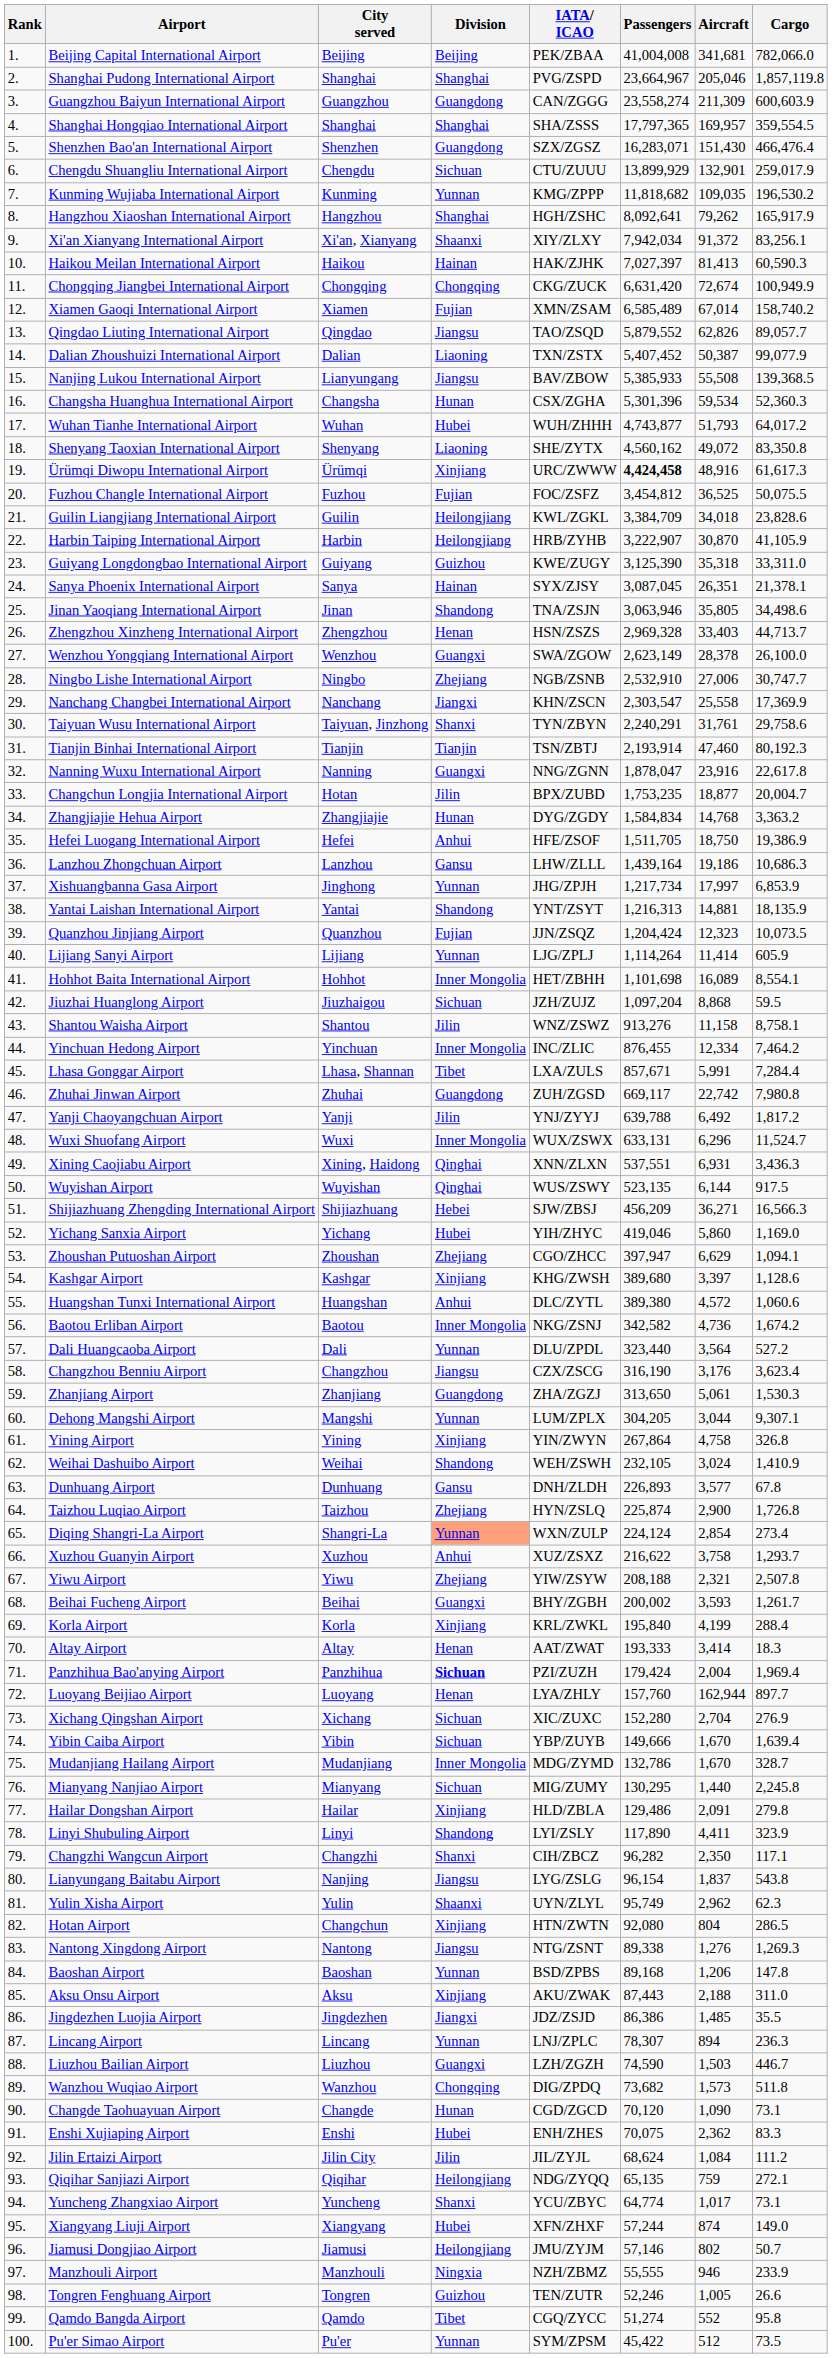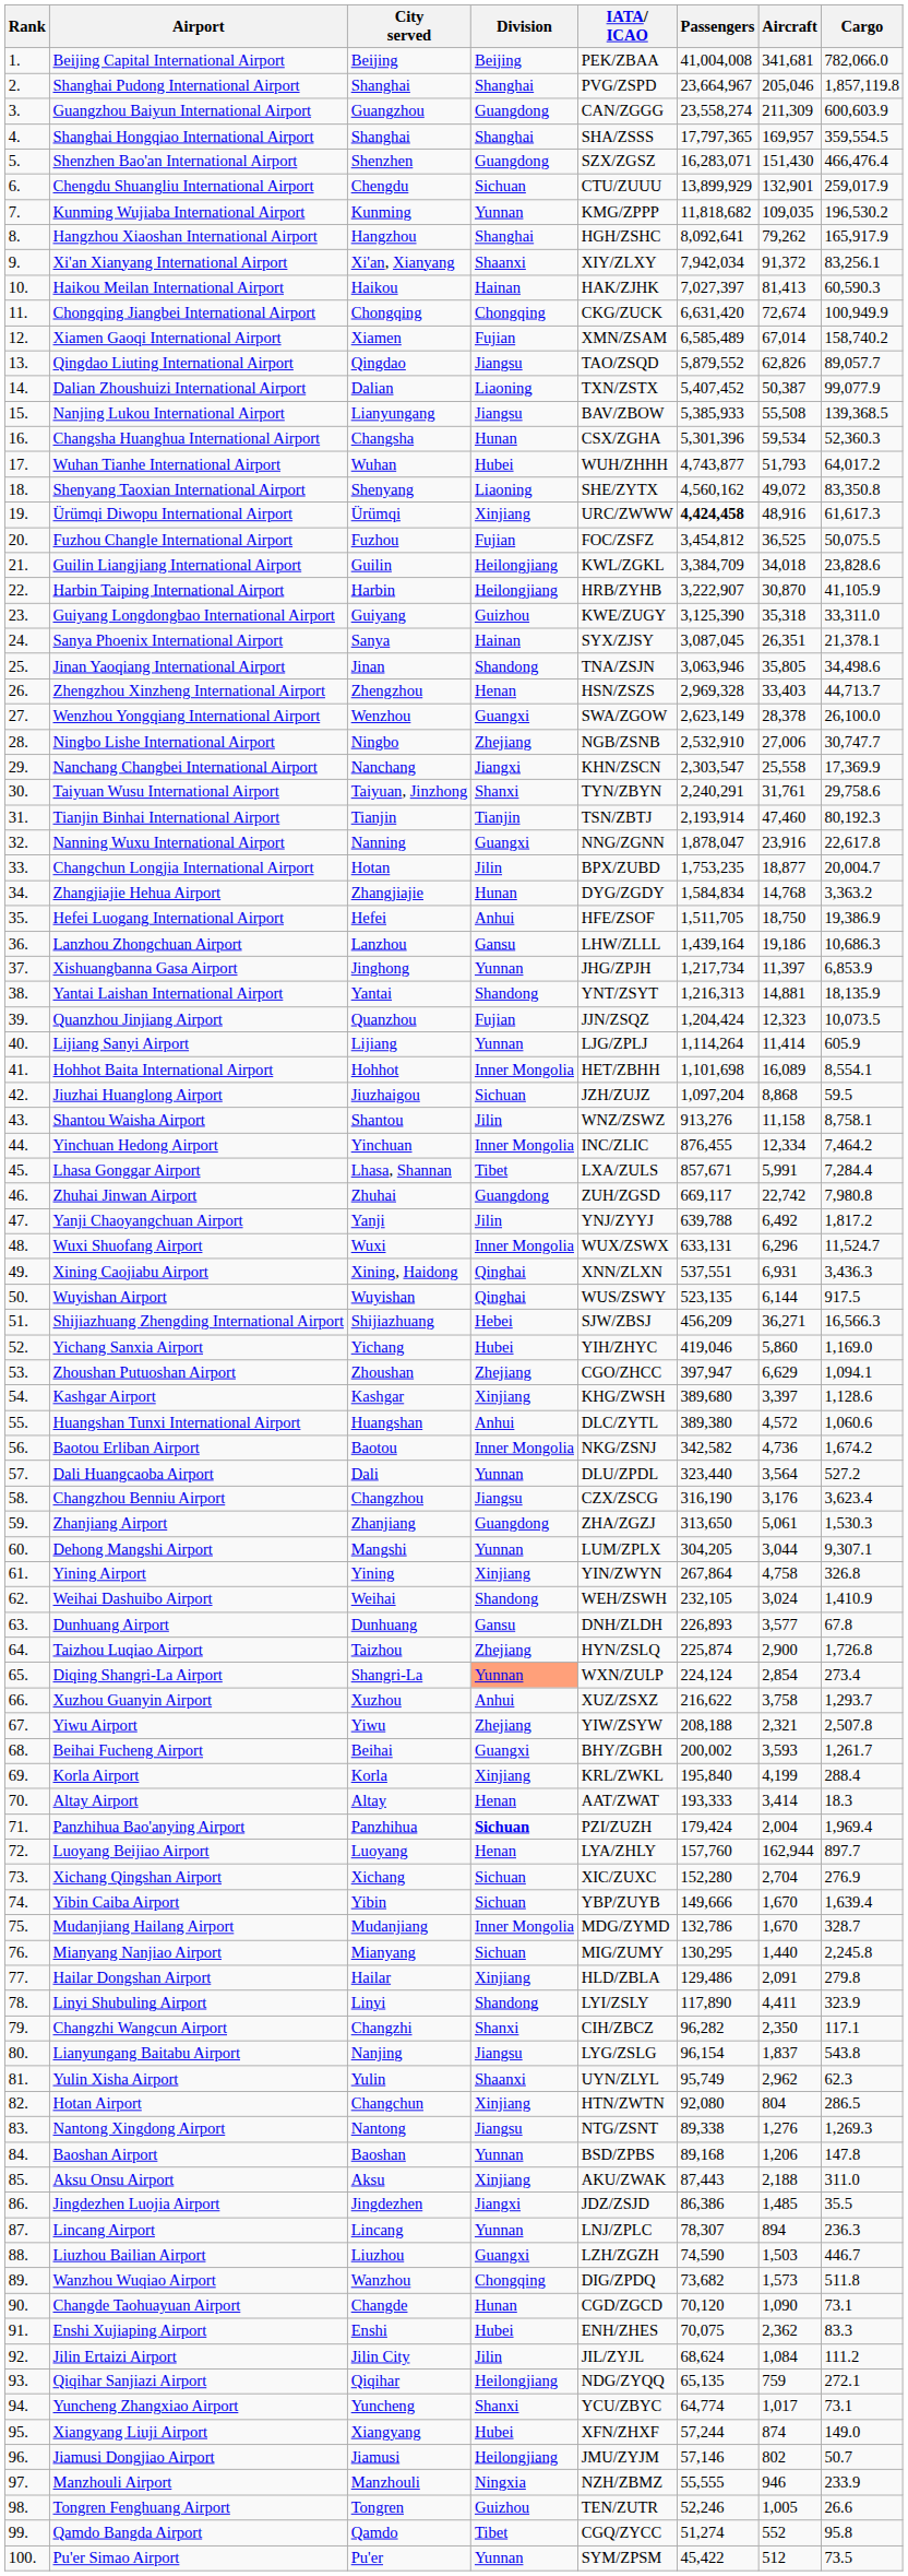Xishuangbanna Gasa Airport | Aircraft: 17,997 -> 11,397
